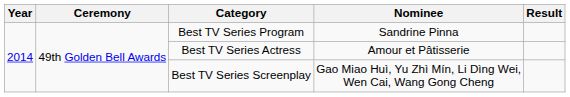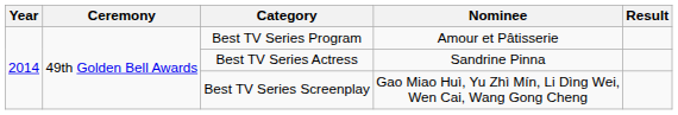Best TV Series Program | Nominee: Sandrine Pinna -> Amour et Pâtisserie
Best TV Series Actress | Nominee: Amour et Pâtisserie -> Sandrine Pinna
